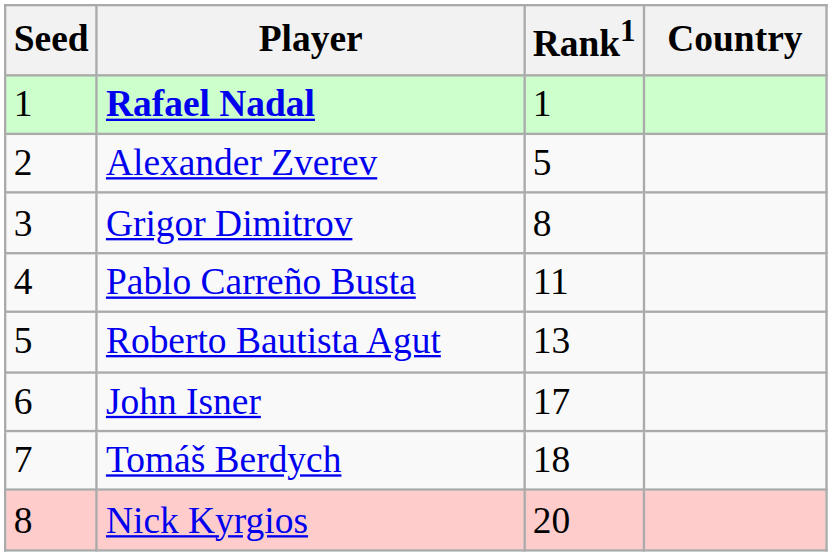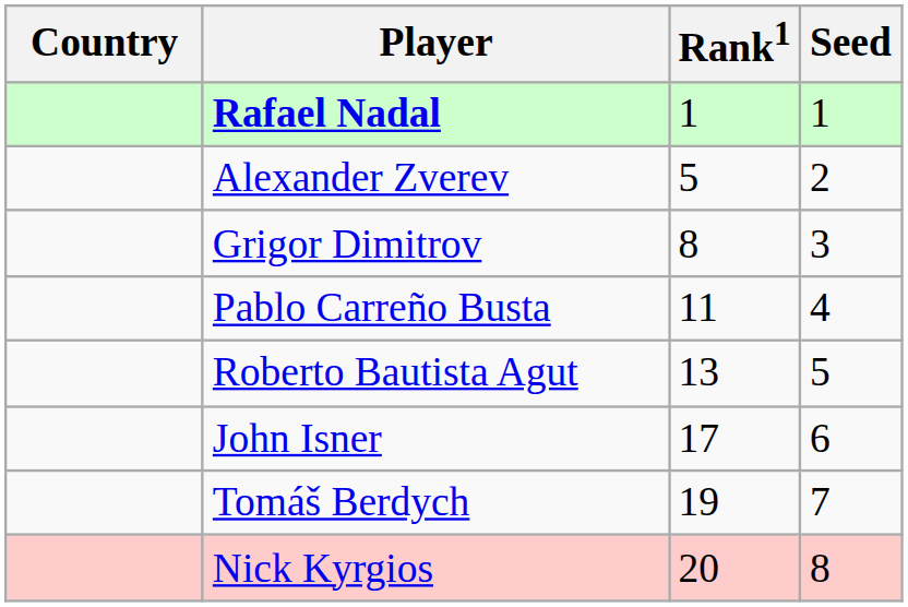columns swapped: Country <-> Seed
Tomáš Berdych | Rank1: 18 -> 19
